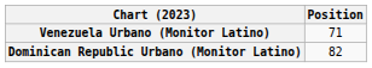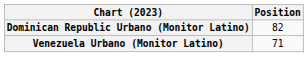rows swapped: Dominican Republic Urbano (Monitor Latino) <-> Venezuela Urbano (Monitor Latino)
